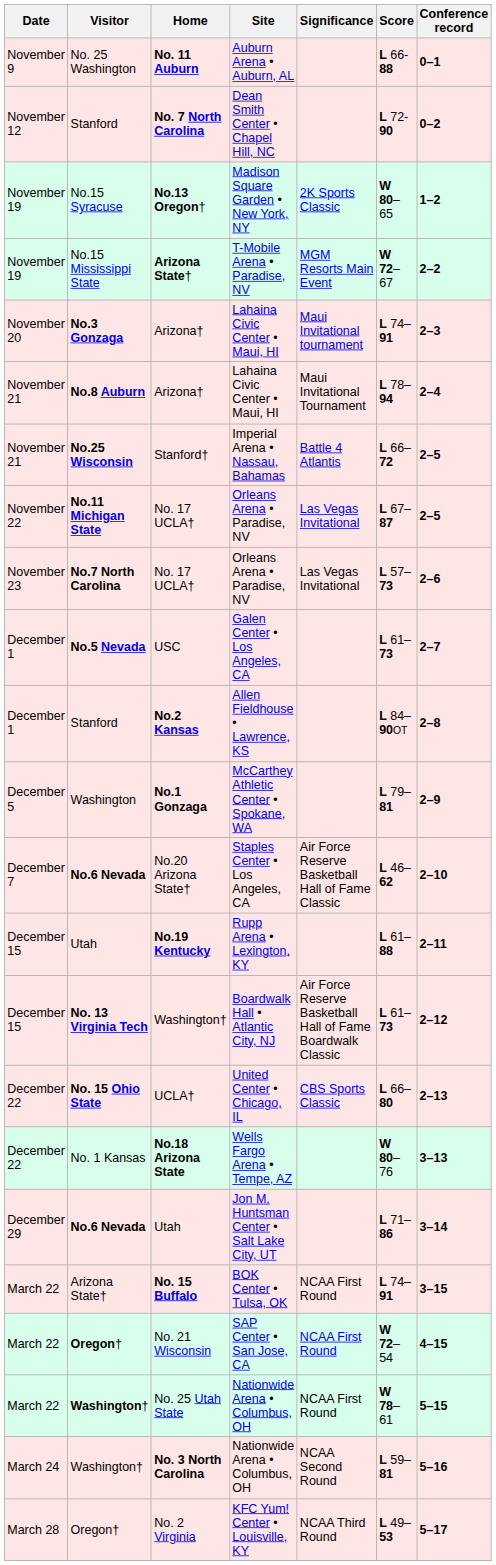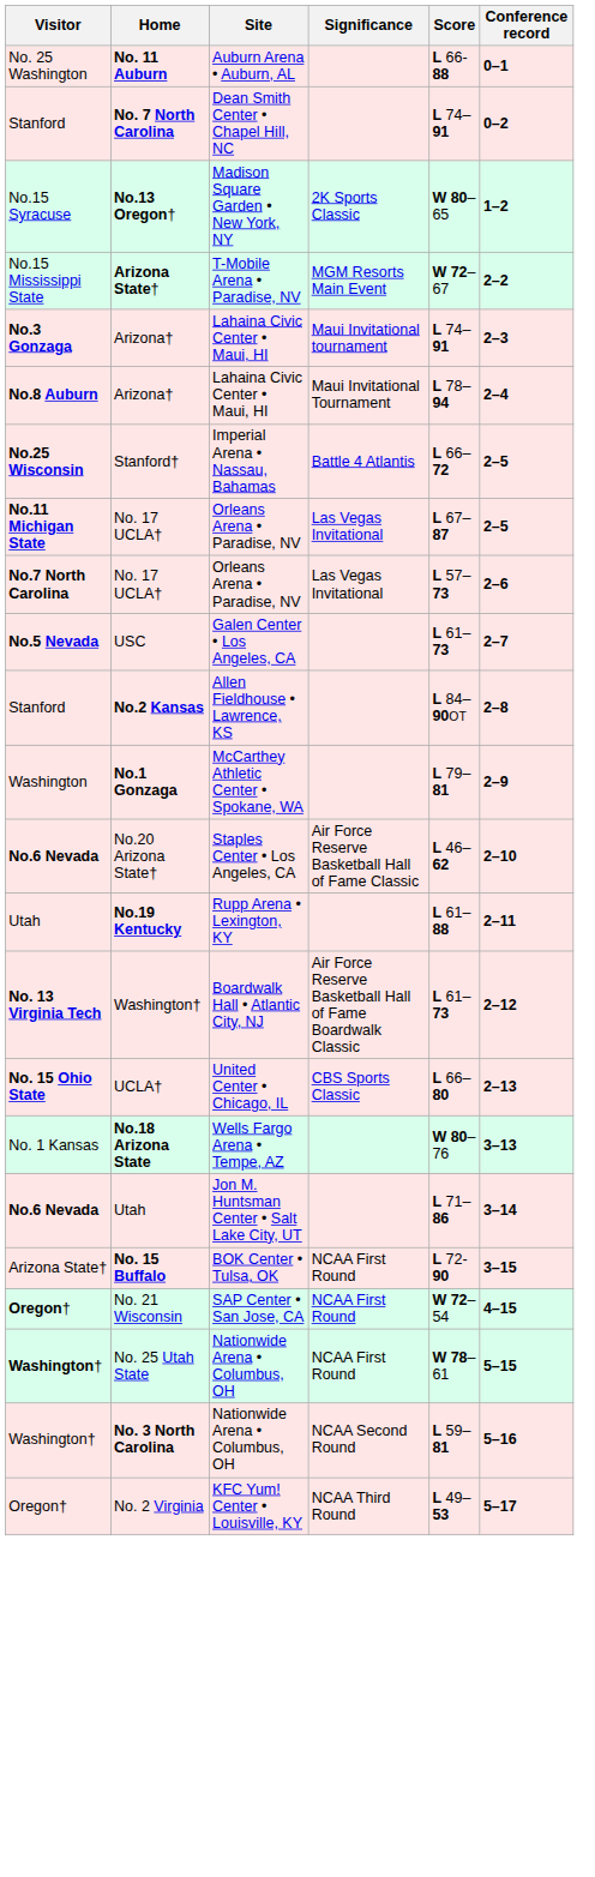- column: Date | November 9 | November 12 | November 19 | November 19 | November 20 | November 21 | November 21 | November 22 | November 23 | December 1 | December 1 | December 5 | December 7 | December 15 | December 15 | December 22 | December 22 | December 29 | March 22 | March 22 | March 22 | March 24 | March 28
No. 7 North Carolina | Score: L 72-90 -> L 74–91
No. 15 Buffalo | Score: L 74–91 -> L 72-90
